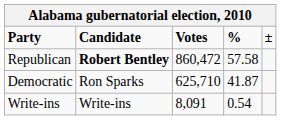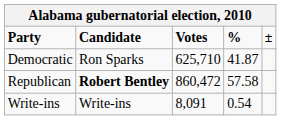rows swapped: Republican <-> Democratic
